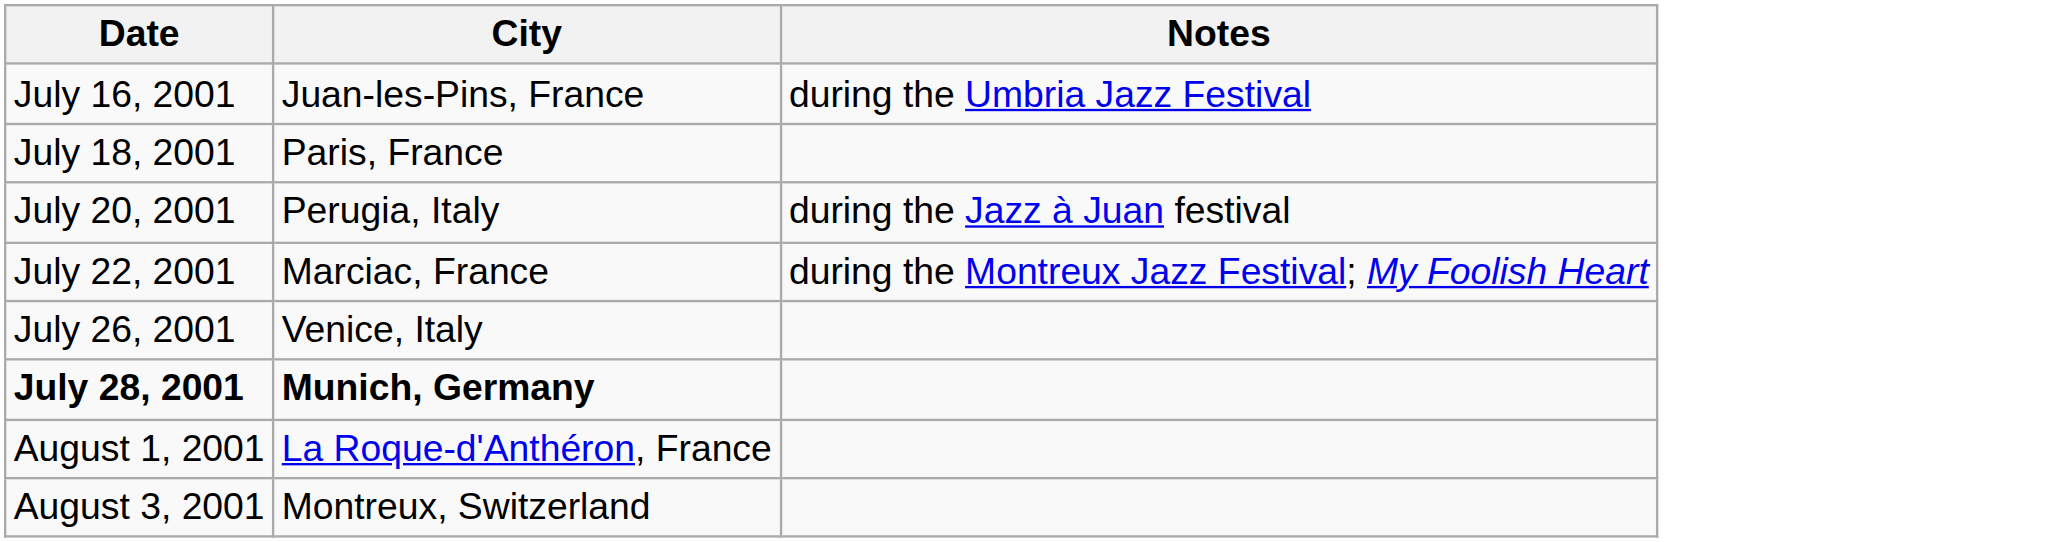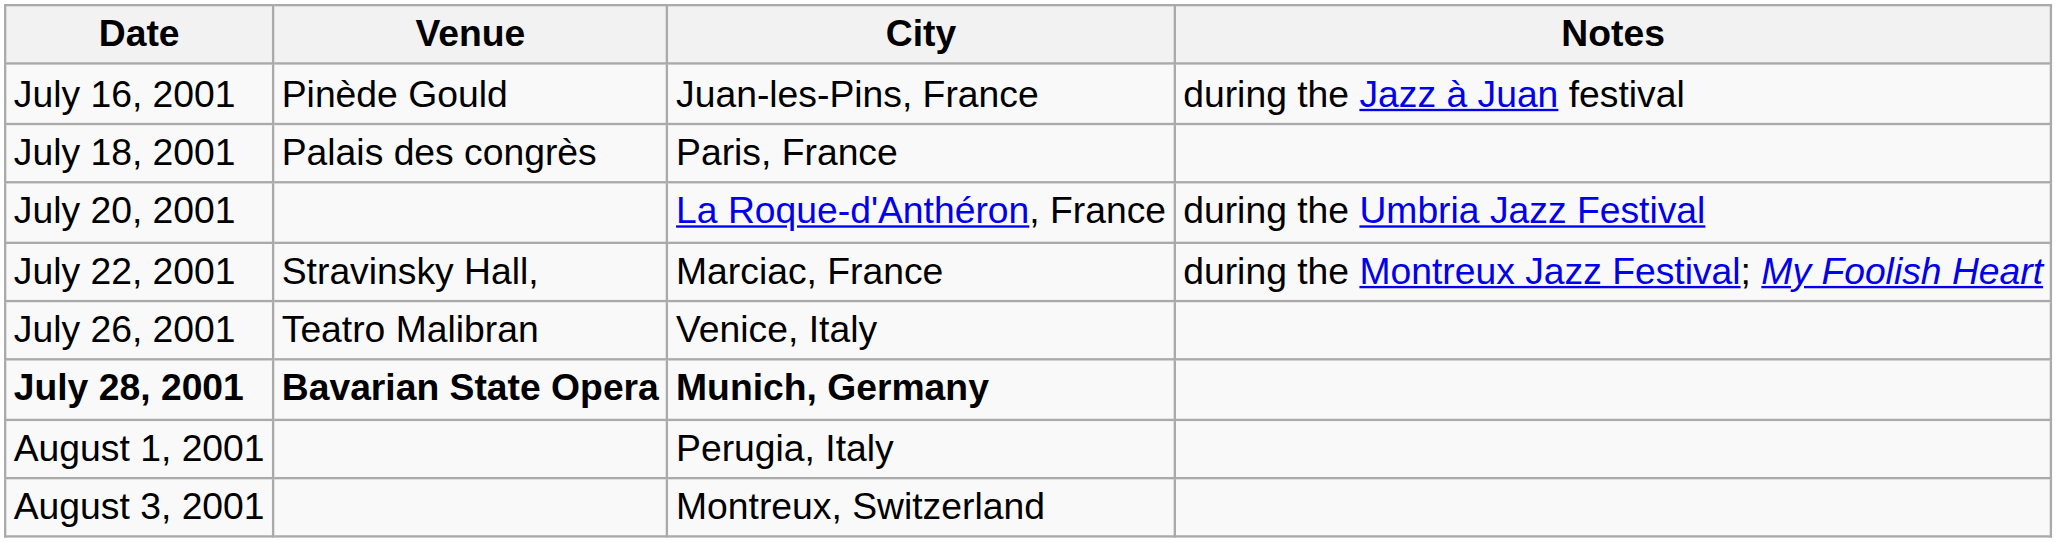+ column: Venue | Pinède Gould | Palais des congrès | Stravinsky Hall, | Teatro Malibran | Bavarian State Opera
July 16, 2001 | Notes: during the Umbria Jazz Festival -> during the Jazz à Juan festival
July 20, 2001 | City: Perugia, Italy -> La Roque-d'Anthéron, France
July 20, 2001 | Notes: during the Jazz à Juan festival -> during the Umbria Jazz Festival
August 1, 2001 | City: La Roque-d'Anthéron, France -> Perugia, Italy
